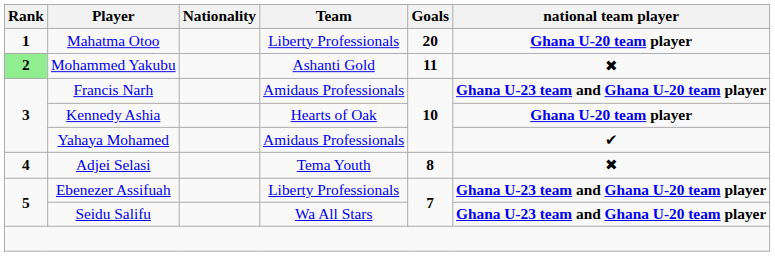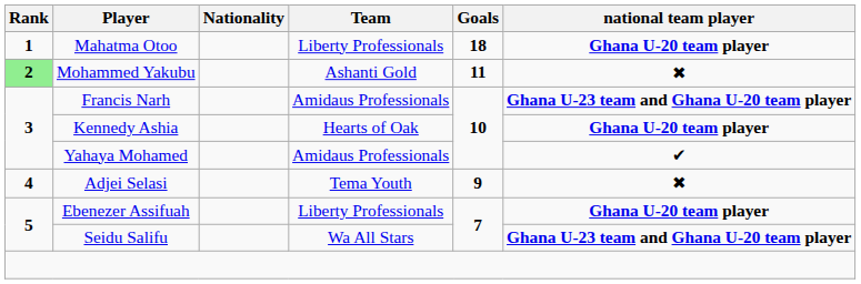Mahatma Otoo | Goals: 20 -> 18
Adjei Selasi | Goals: 8 -> 9
Ebenezer Assifuah | national team player: Ghana U-23 team and Ghana U-20 team player -> Ghana U-20 team player
